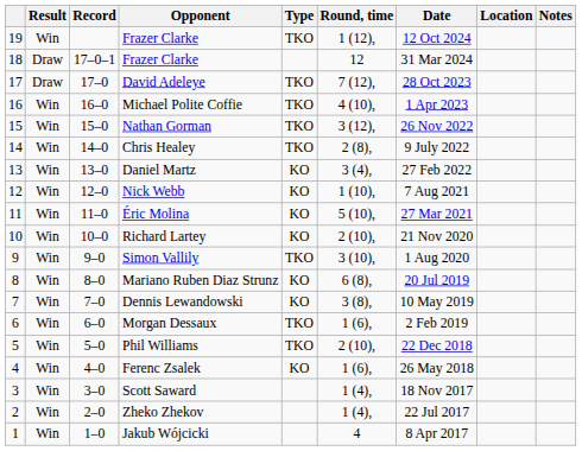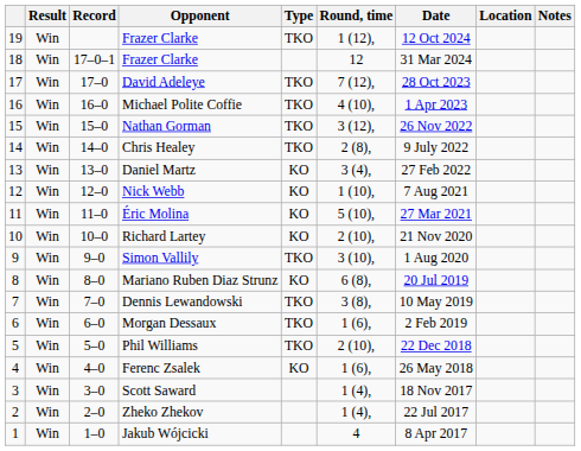18 / Frazer Clarke | Result: Draw -> Win
David Adeleye | Result: Draw -> Win
Dennis Lewandowski | Type: KO -> TKO
